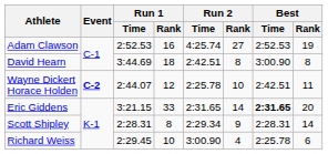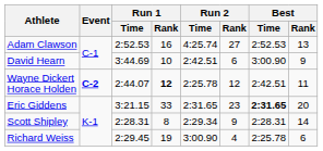Adam Clawson | Best / Rank: 19 -> 13
David Hearn | Run 1 / Rank: 18 -> 10
David Hearn | Run 2 / Rank: 8 -> 6
David Hearn | Best / Rank: 8 -> 9
Wayne Dickert Horace Holden | Run 1 / Rank: normal -> bold
Wayne Dickert Horace Holden | Run 2 / Rank: 10 -> 12
Eric Giddens | Run 2 / Rank: 14 -> 23
Richard Weiss | Run 1 / Rank: 10 -> 19
